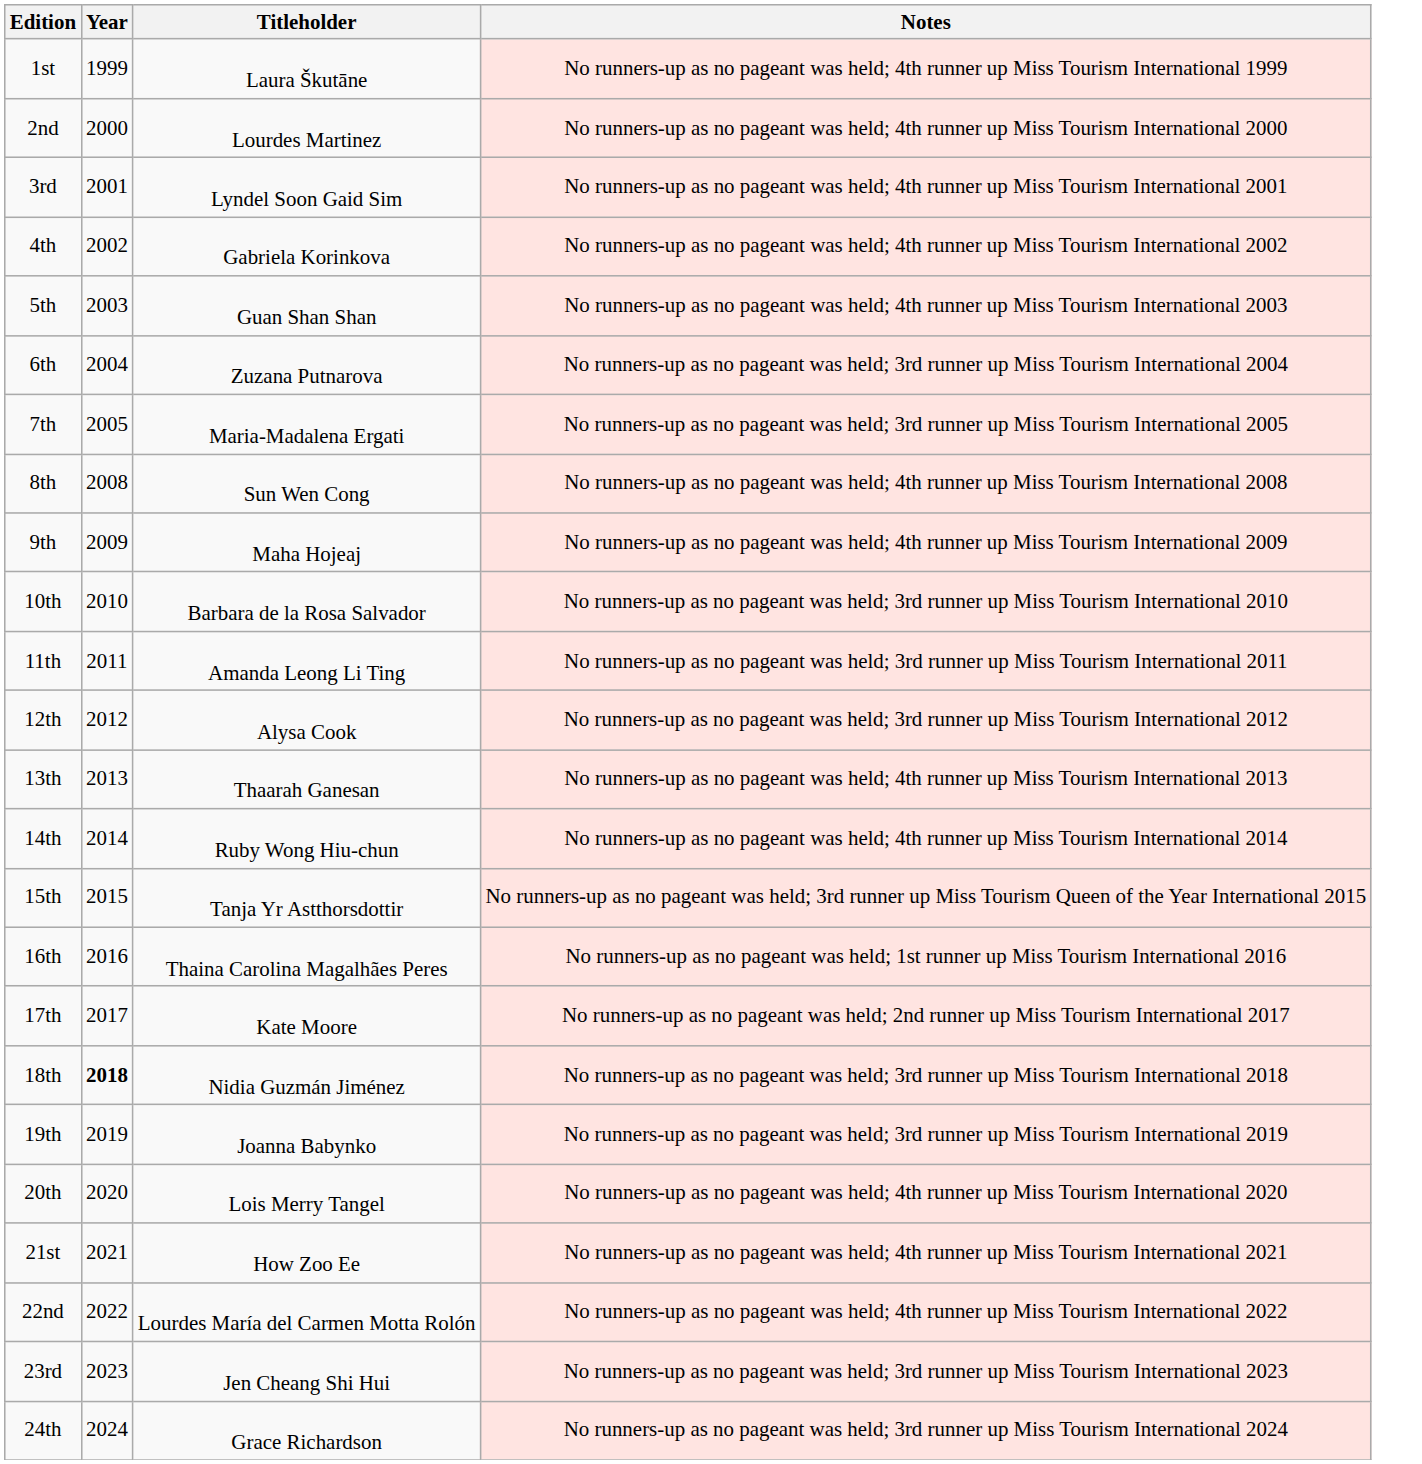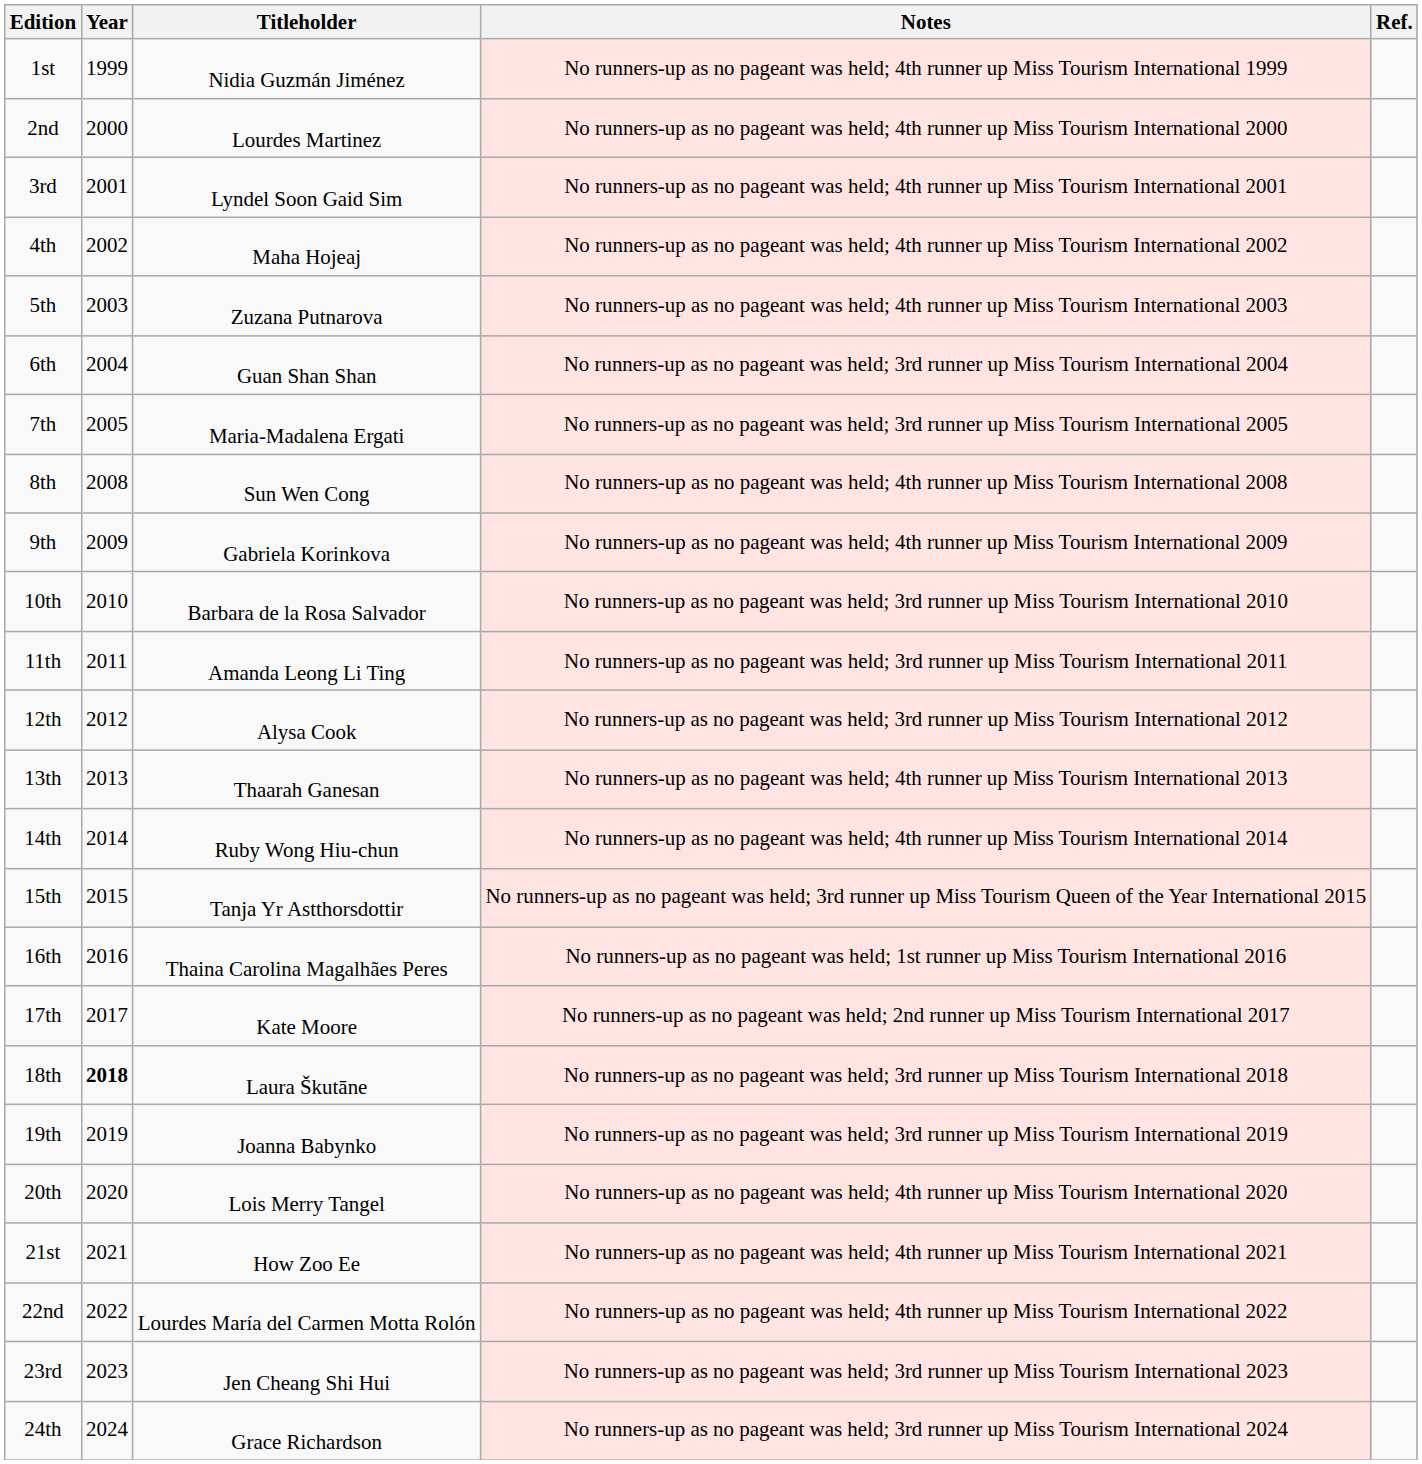+ column: Ref.
1st | Titleholder: Laura Škutāne -> Nidia Guzmán Jiménez
4th | Titleholder: Gabriela Korinkova -> Maha Hojeaj
5th | Titleholder: Guan Shan Shan -> Zuzana Putnarova
6th | Titleholder: Zuzana Putnarova -> Guan Shan Shan
9th | Titleholder: Maha Hojeaj -> Gabriela Korinkova
18th | Titleholder: Nidia Guzmán Jiménez -> Laura Škutāne
